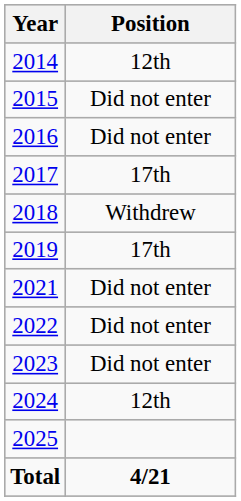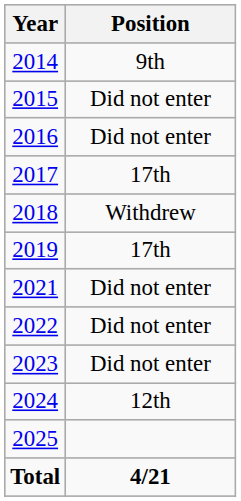2014 | Position: 12th -> 9th
